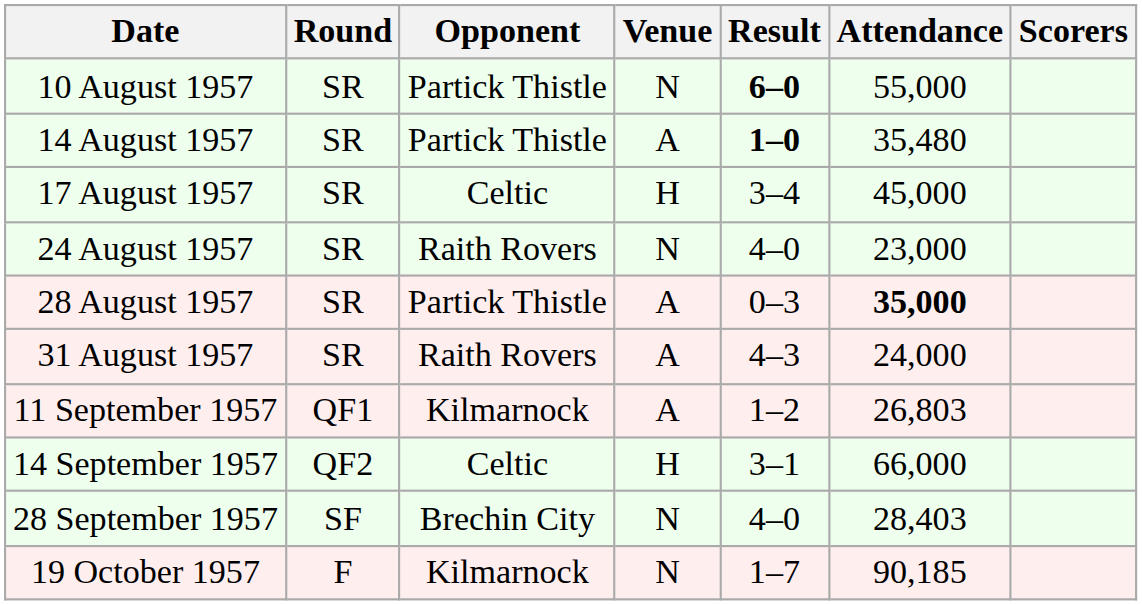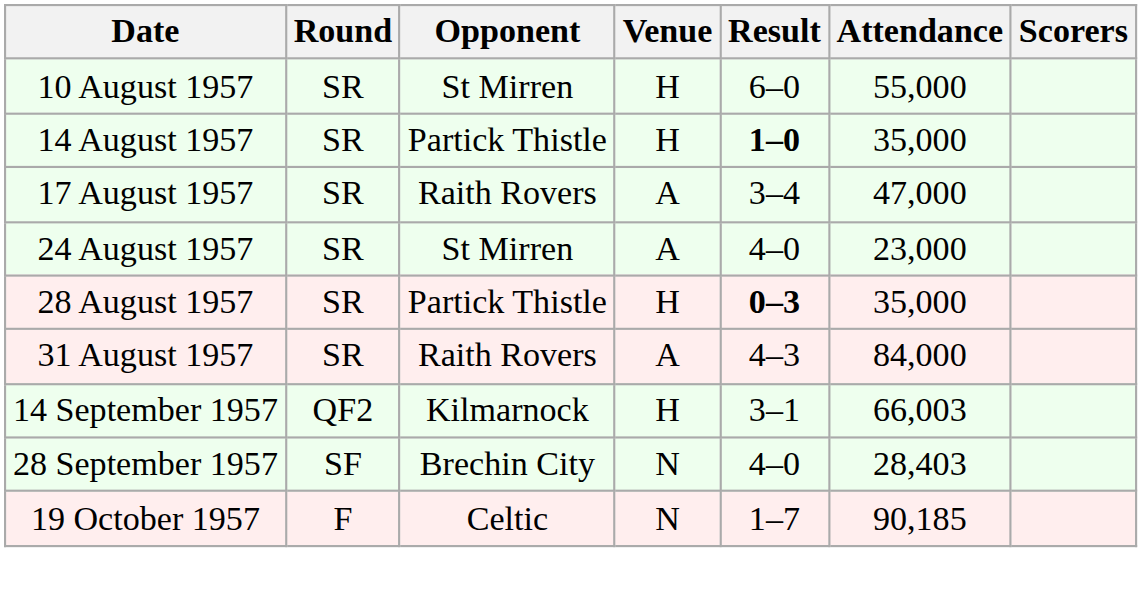10 August 1957 | Opponent: Partick Thistle -> St Mirren
10 August 1957 | Venue: N -> H
10 August 1957 | Result: bold -> normal
14 August 1957 | Venue: A -> H
14 August 1957 | Attendance: 35,480 -> 35,000
17 August 1957 | Opponent: Celtic -> Raith Rovers
17 August 1957 | Venue: H -> A
17 August 1957 | Attendance: 45,000 -> 47,000
24 August 1957 | Opponent: Raith Rovers -> St Mirren
24 August 1957 | Venue: N -> A
28 August 1957 | Venue: A -> H
28 August 1957 | Result: normal -> bold
28 August 1957 | Attendance: bold -> normal
31 August 1957 | Attendance: 24,000 -> 84,000
- row: 11 September 1957 | QF1 | Kilmarnock | A | 1–2 | 26,803
14 September 1957 | Opponent: Celtic -> Kilmarnock
14 September 1957 | Attendance: 66,000 -> 66,003
19 October 1957 | Opponent: Kilmarnock -> Celtic
